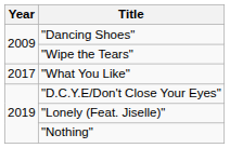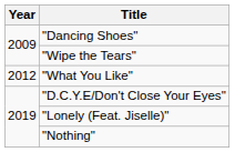"What You Like" | Year: 2017 -> 2012
